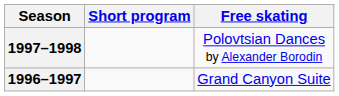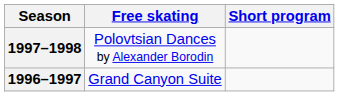columns swapped: Short program <-> Free skating
